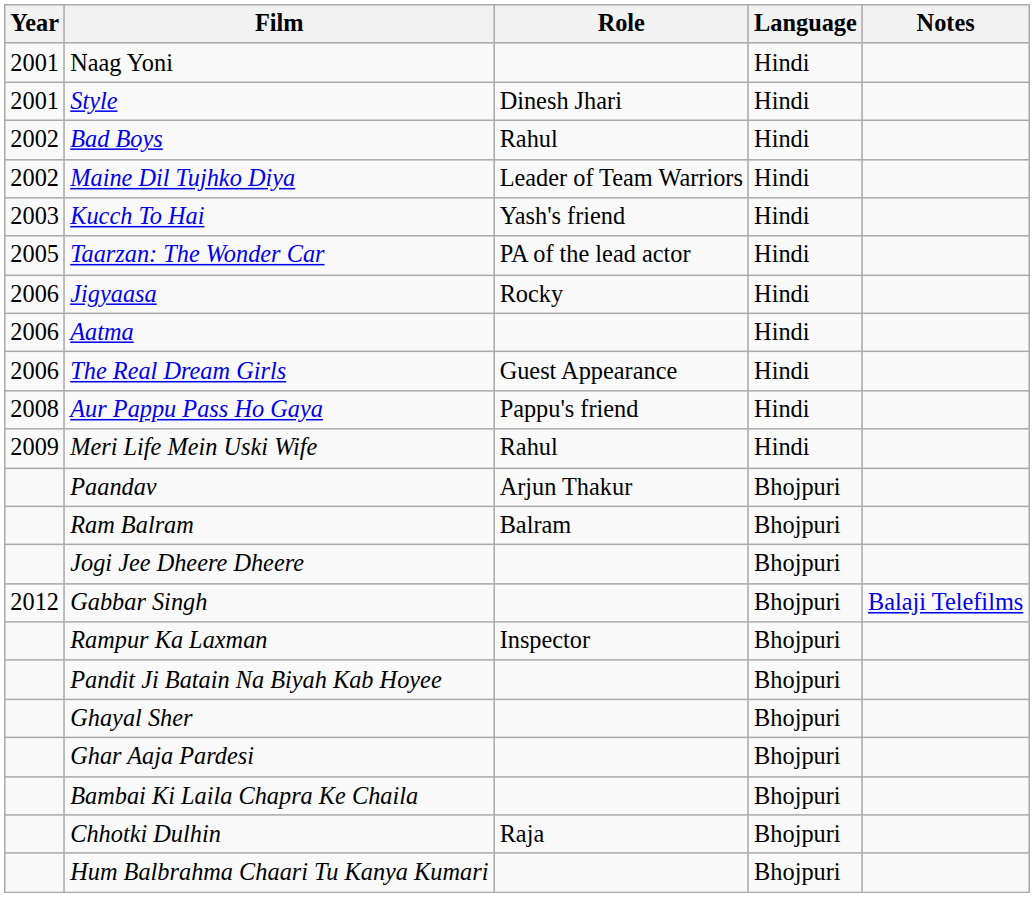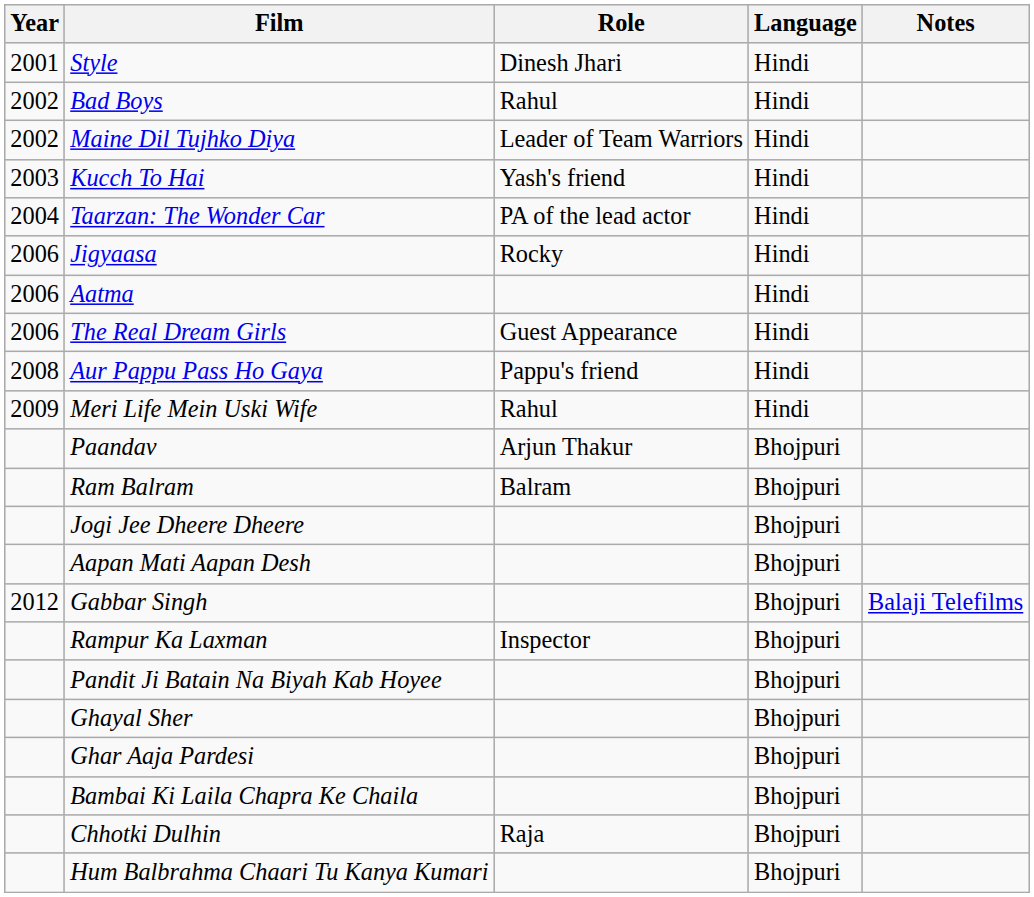- row: 2001 | Naag Yoni | Hindi
Taarzan: The Wonder Car | Year: 2005 -> 2004
+ row: Aapan Mati Aapan Desh | Bhojpuri
